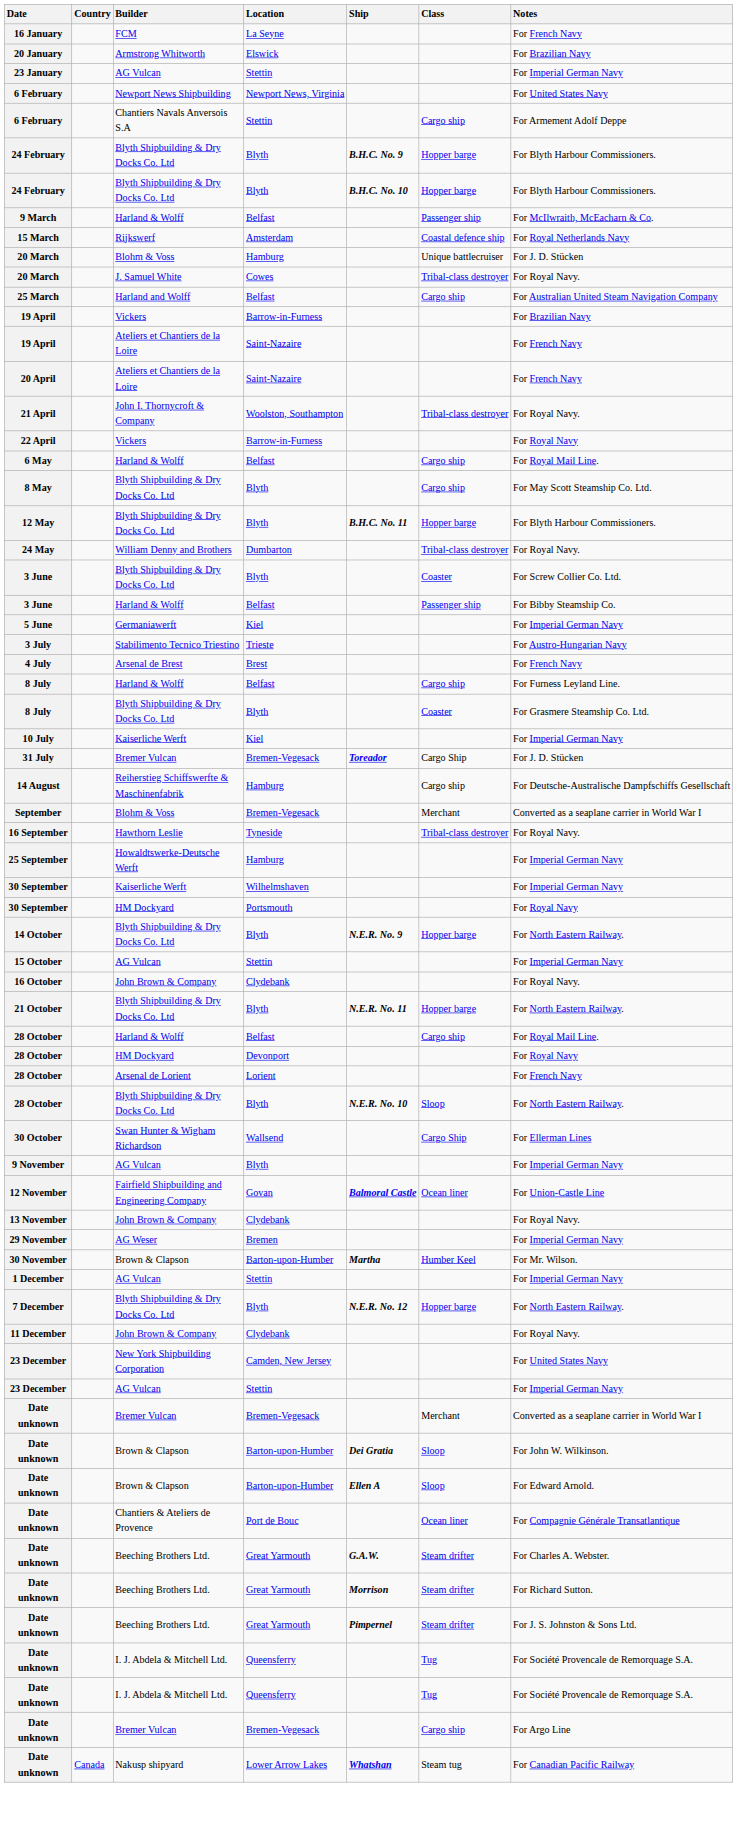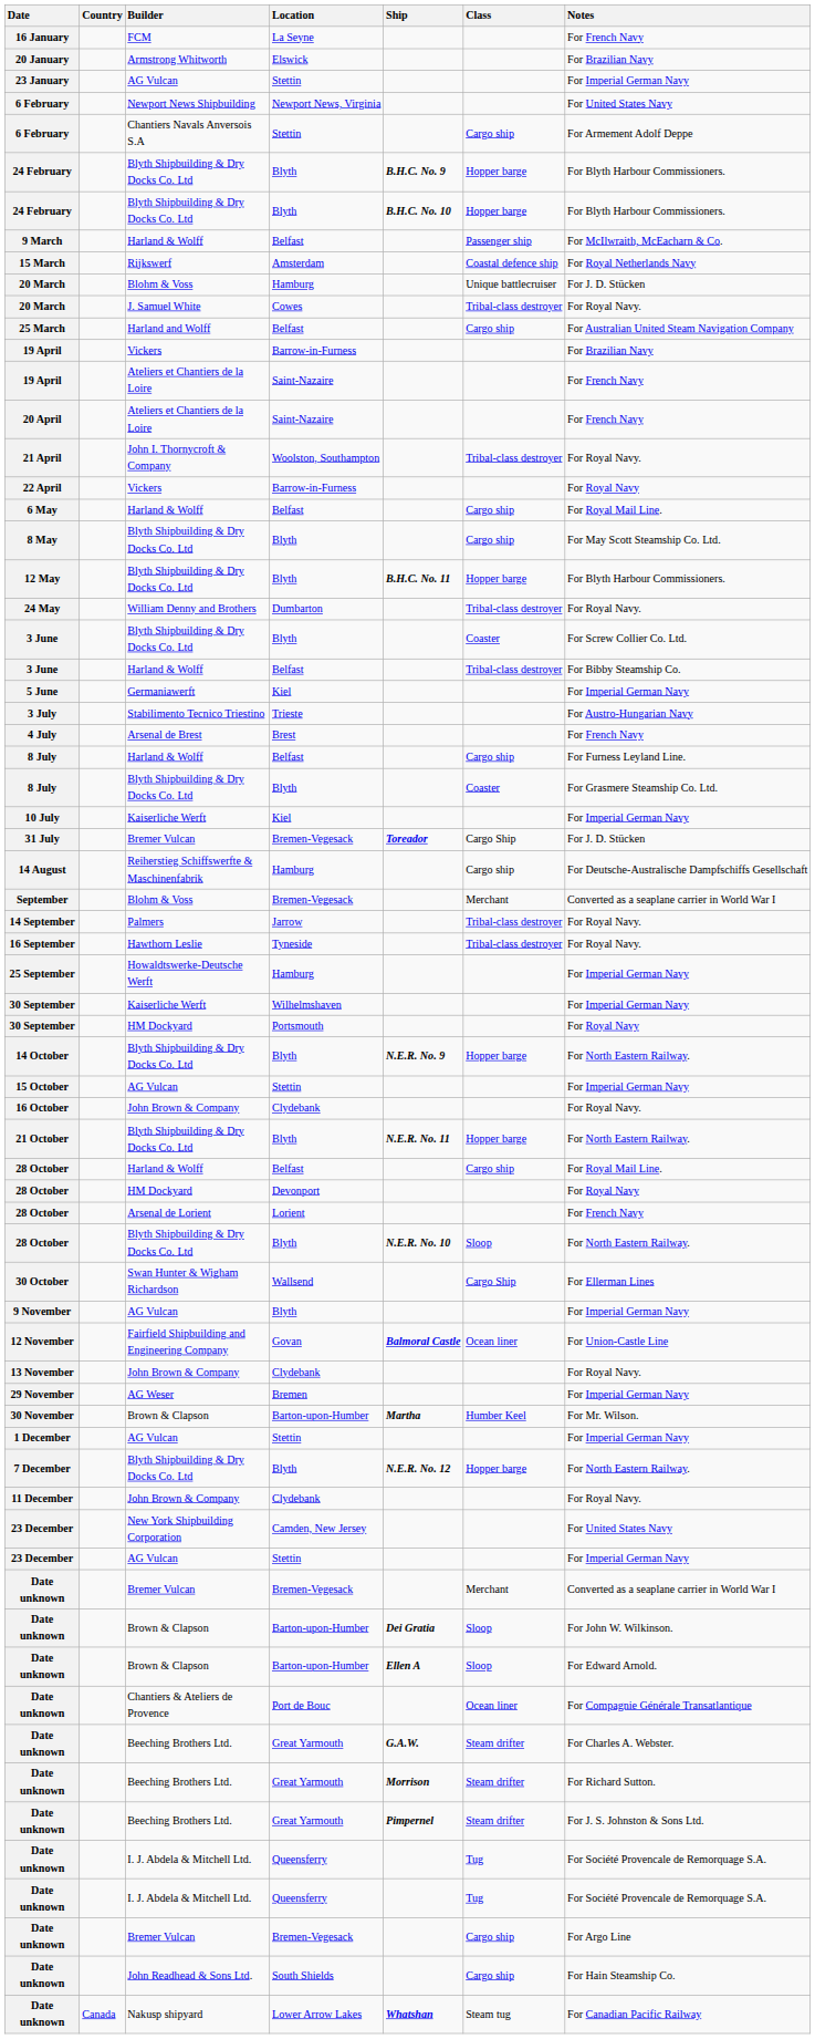3 June / Harland & Wolff | Class: Passenger ship -> Tribal-class destroyer
+ row: 14 September | Palmers | Jarrow | Tribal-class destroyer | For Royal Navy.
+ row: Date unknown | John Readhead & Sons Ltd. | South Shields | Cargo ship | For Hain Steamship Co.
